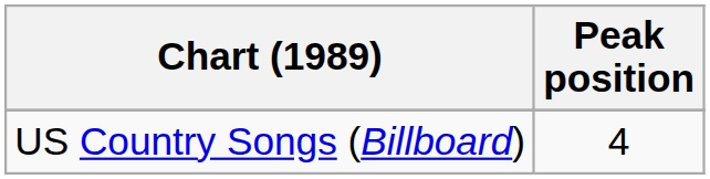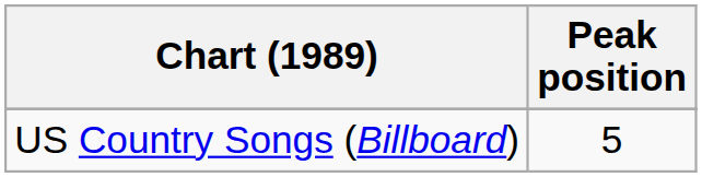US Country Songs (Billboard) | Peak position: 4 -> 5
